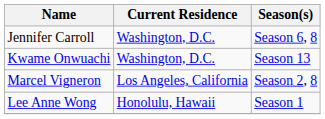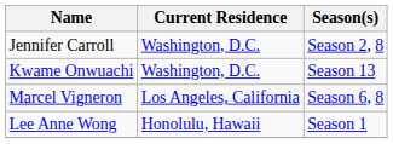Jennifer Carroll | Season(s): Season 6, 8 -> Season 2, 8
Marcel Vigneron | Season(s): Season 2, 8 -> Season 6, 8
